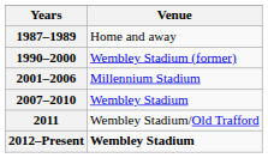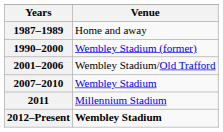2001–2006 | Venue: Millennium Stadium -> Wembley Stadium/Old Trafford
2011 | Venue: Wembley Stadium/Old Trafford -> Millennium Stadium
